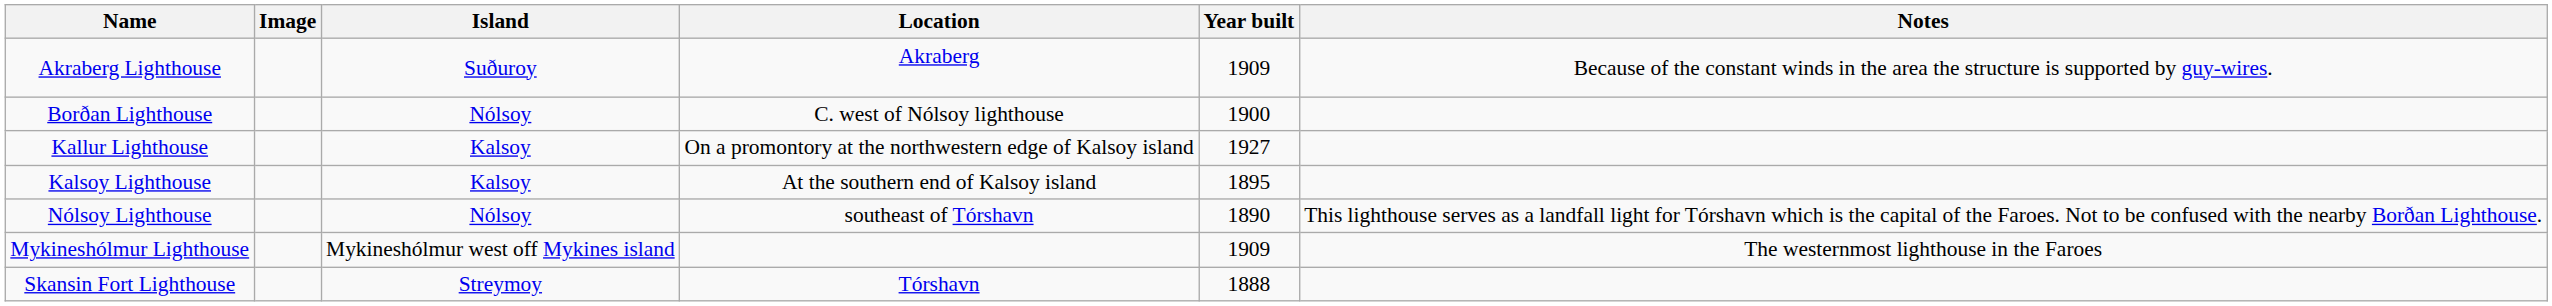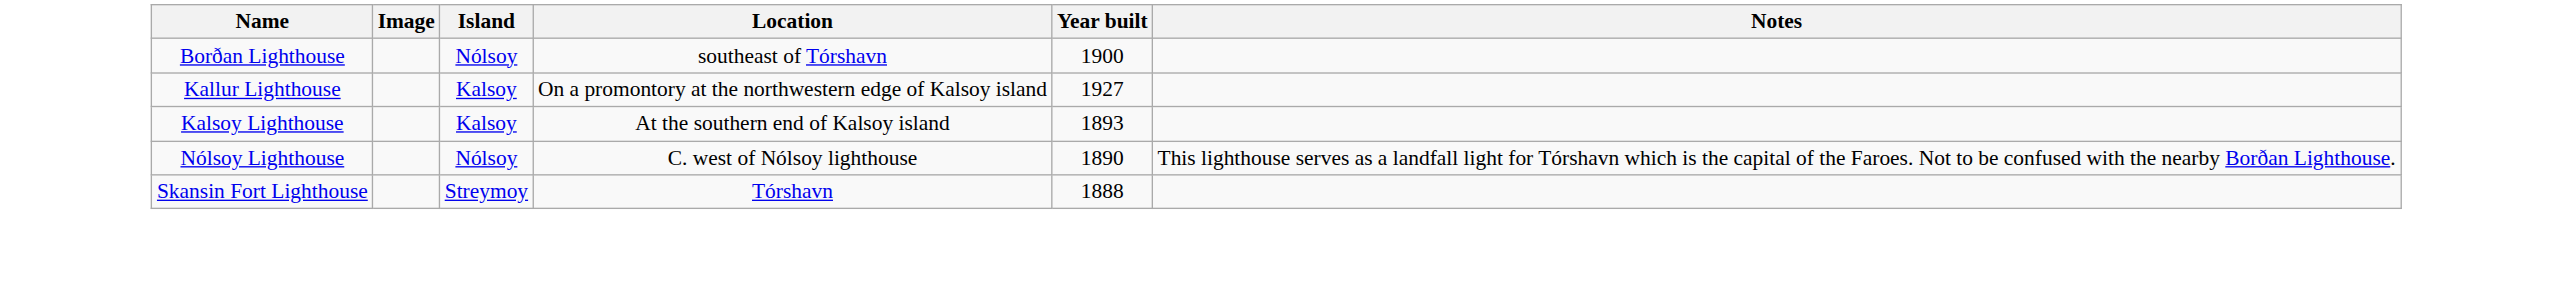- row: Akraberg Lighthouse | Suðuroy | Akraberg | 1909 | Because of the constant winds in the area the structure is supported by guy-wires.
Borðan Lighthouse | Location: C. west of Nólsoy lighthouse -> southeast of Tórshavn
Kalsoy Lighthouse | Year built: 1895 -> 1893
Nólsoy Lighthouse | Location: southeast of Tórshavn -> C. west of Nólsoy lighthouse
- row: Mykineshólmur Lighthouse | Mykineshólmur west off Mykines island | 1909 | The westernmost lighthouse in the Faroes
